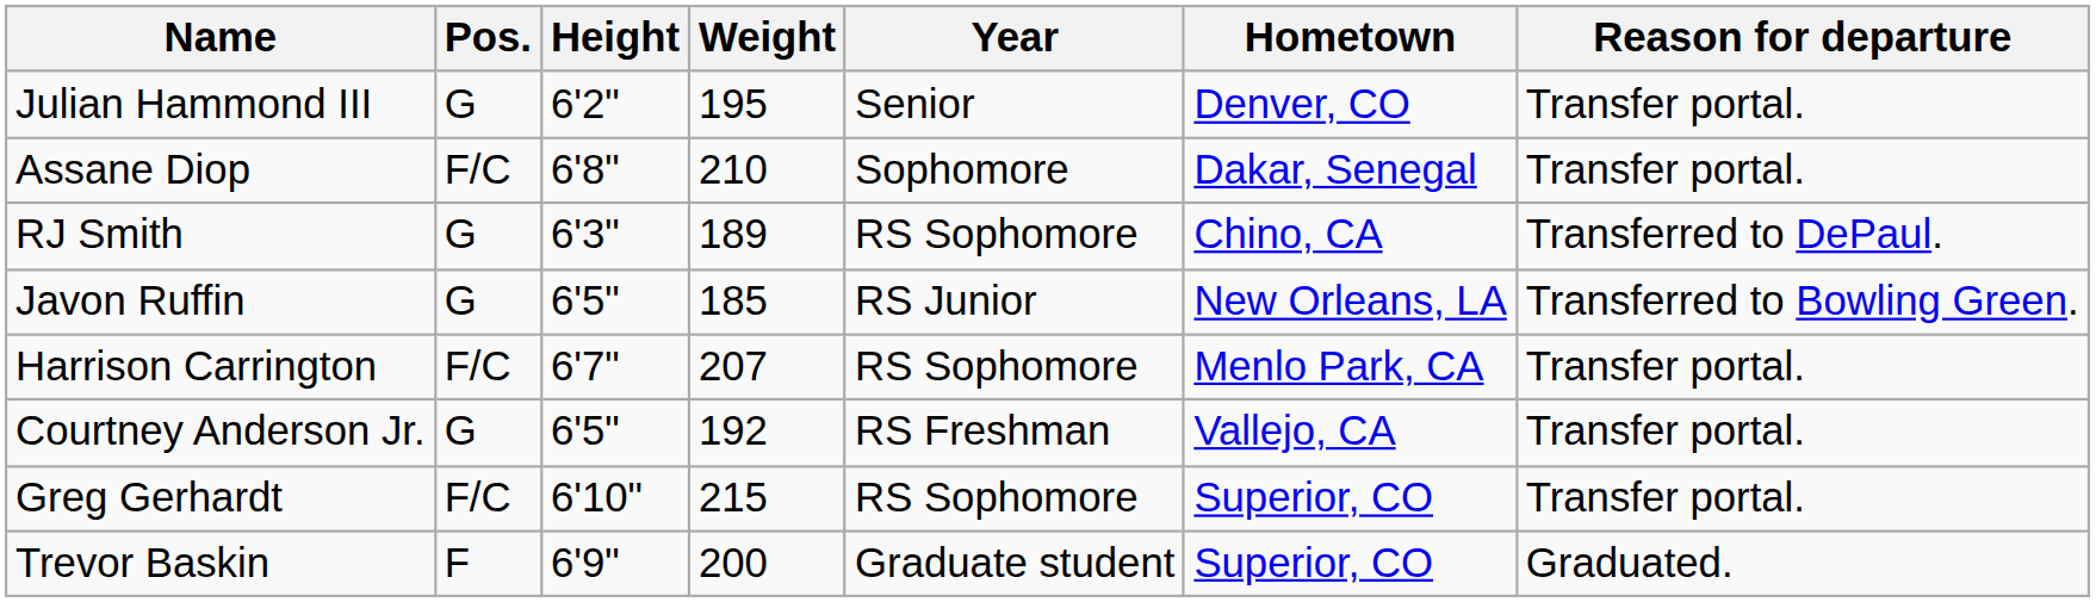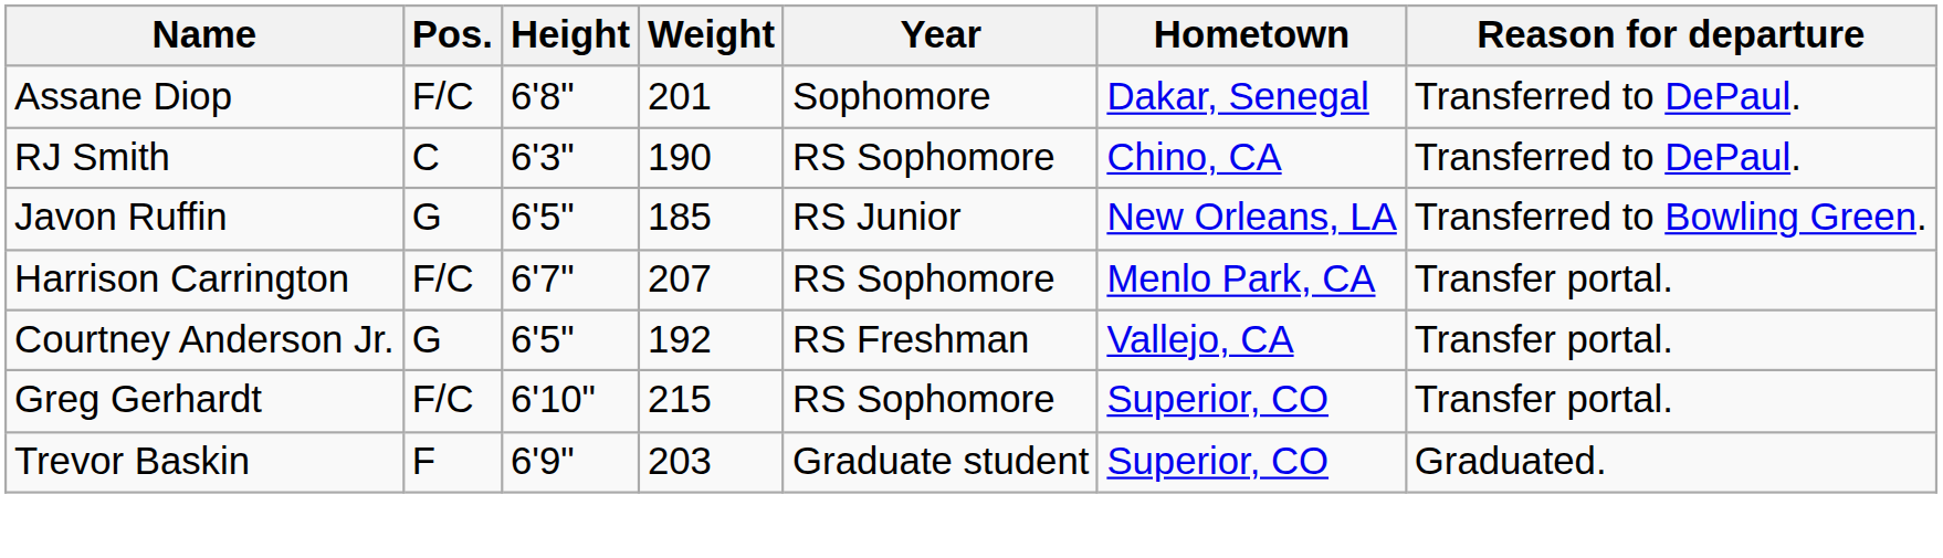- row: Julian Hammond III | G | 6'2" | 195 | Senior | Denver, CO | Transfer portal.
Assane Diop | Weight: 210 -> 201
Assane Diop | Reason for departure: Transfer portal. -> Transferred to DePaul.
RJ Smith | Pos.: G -> C
RJ Smith | Weight: 189 -> 190
Trevor Baskin | Weight: 200 -> 203
